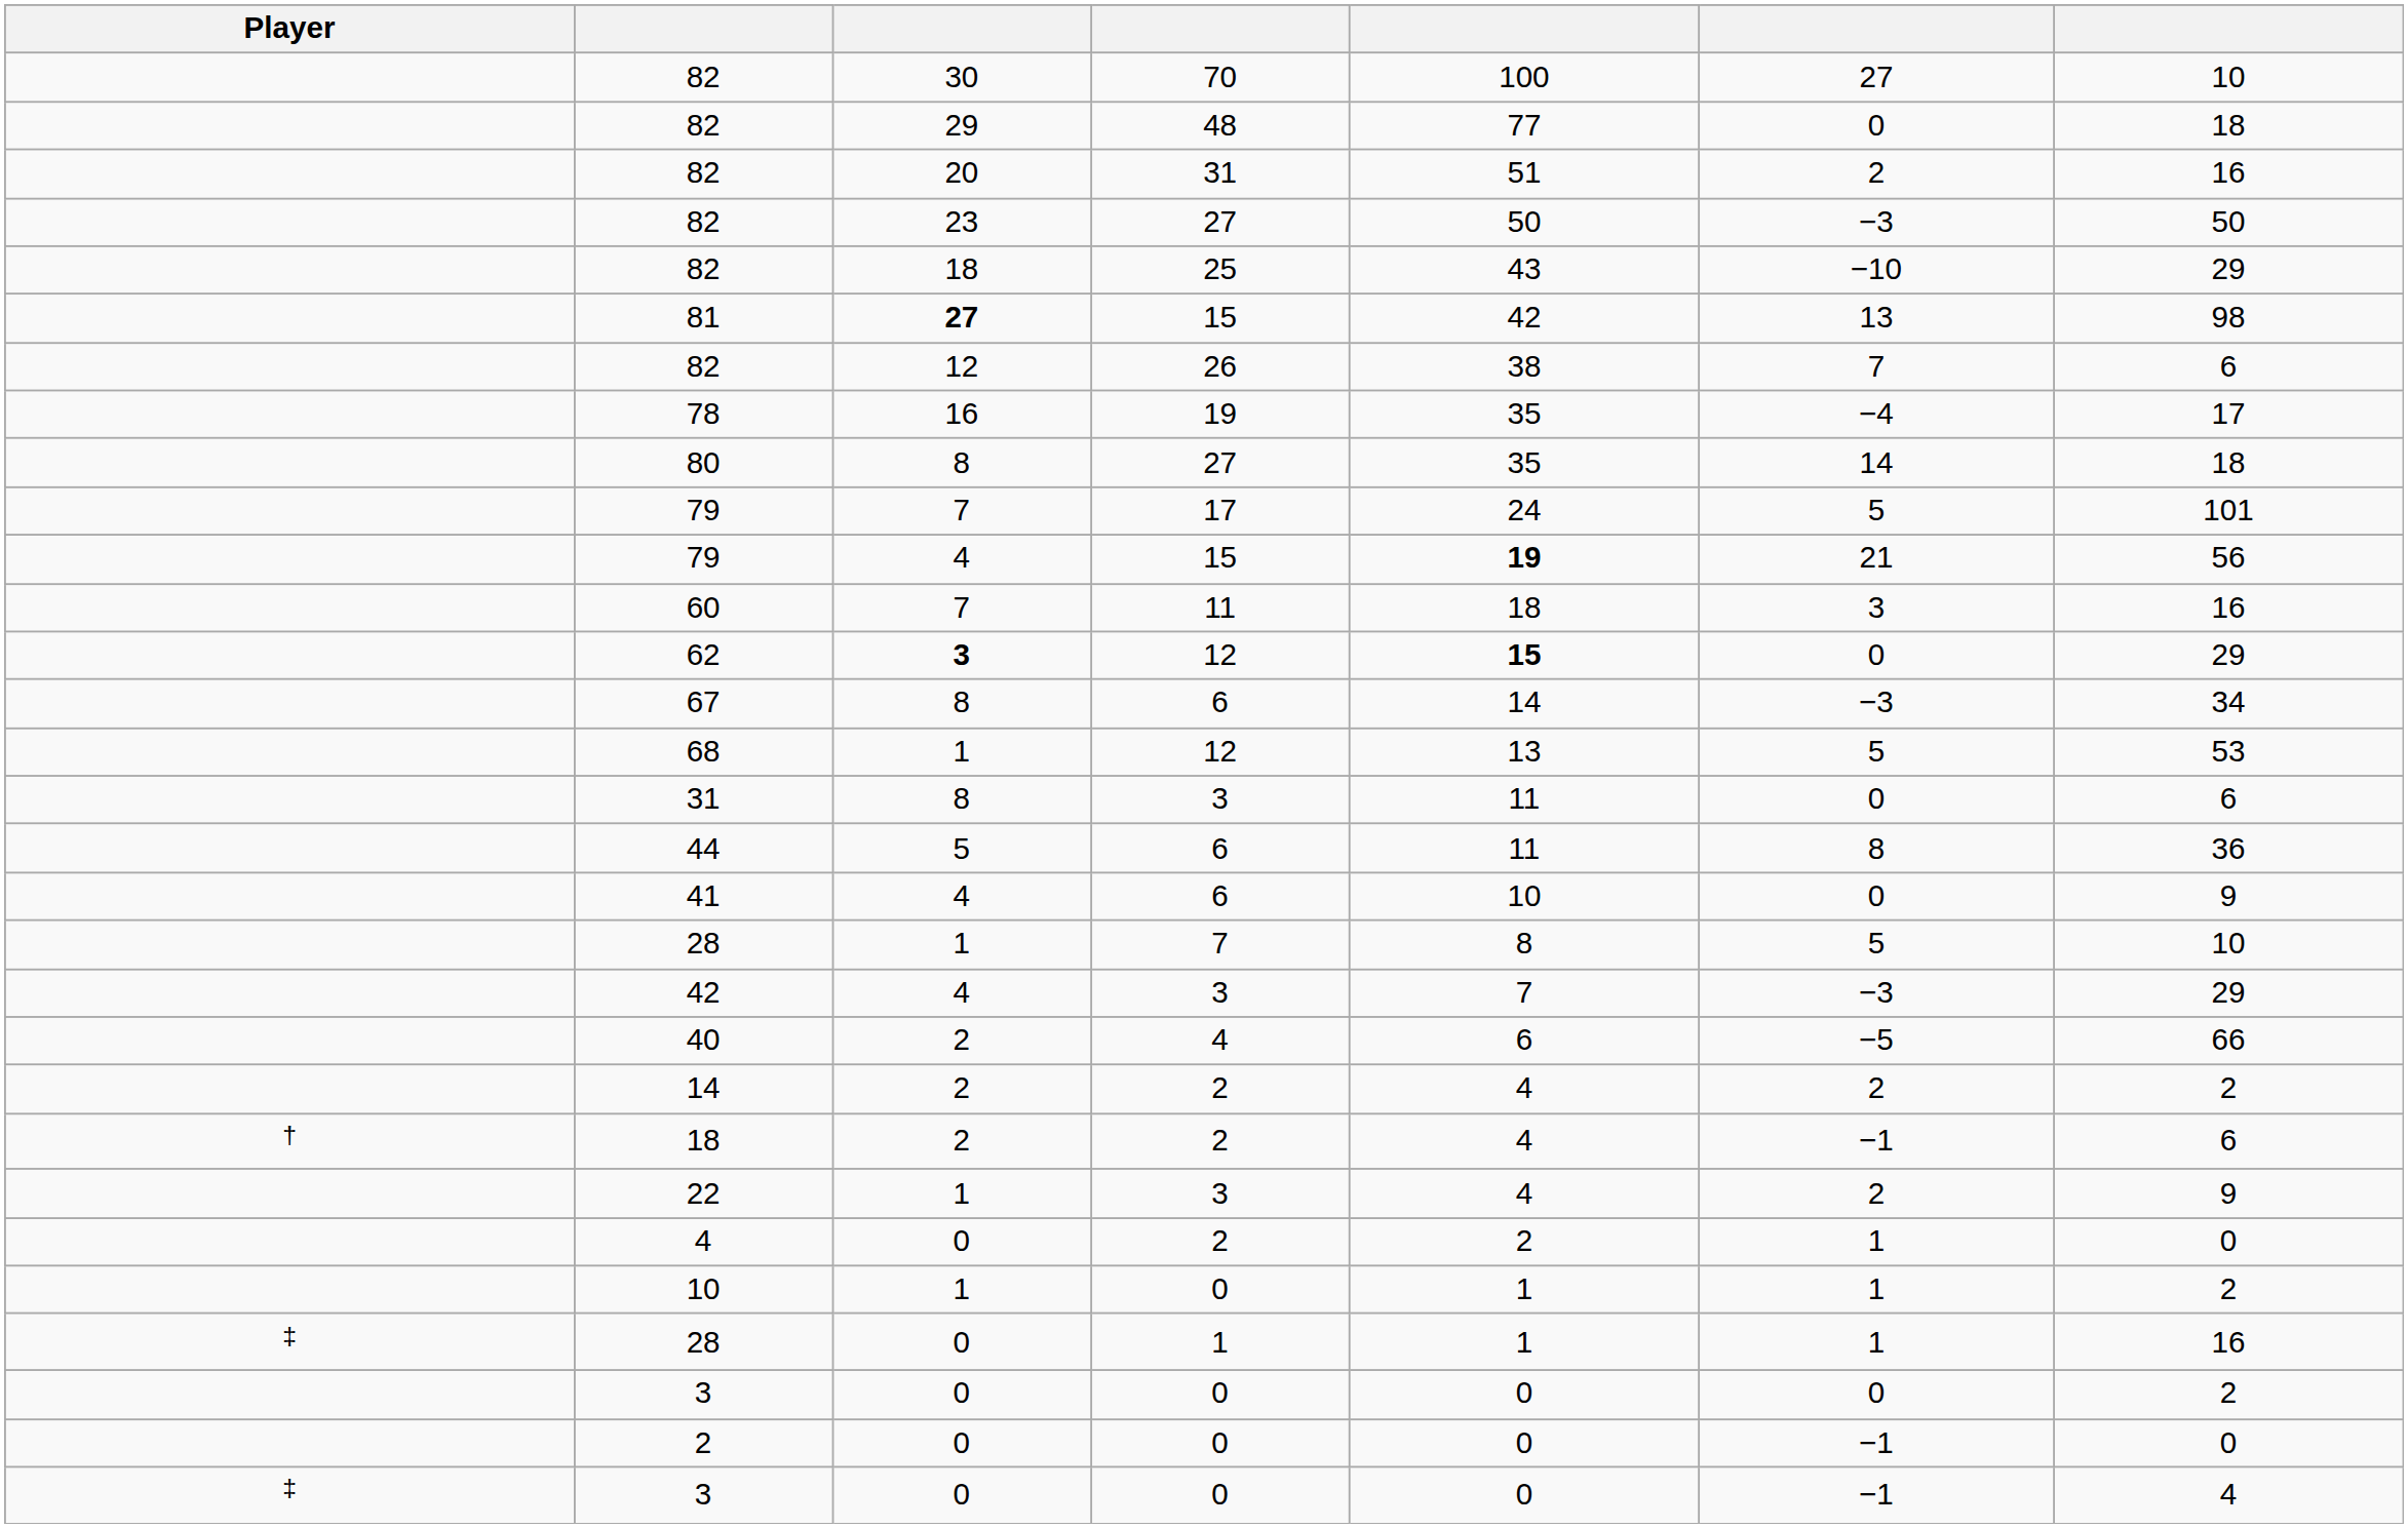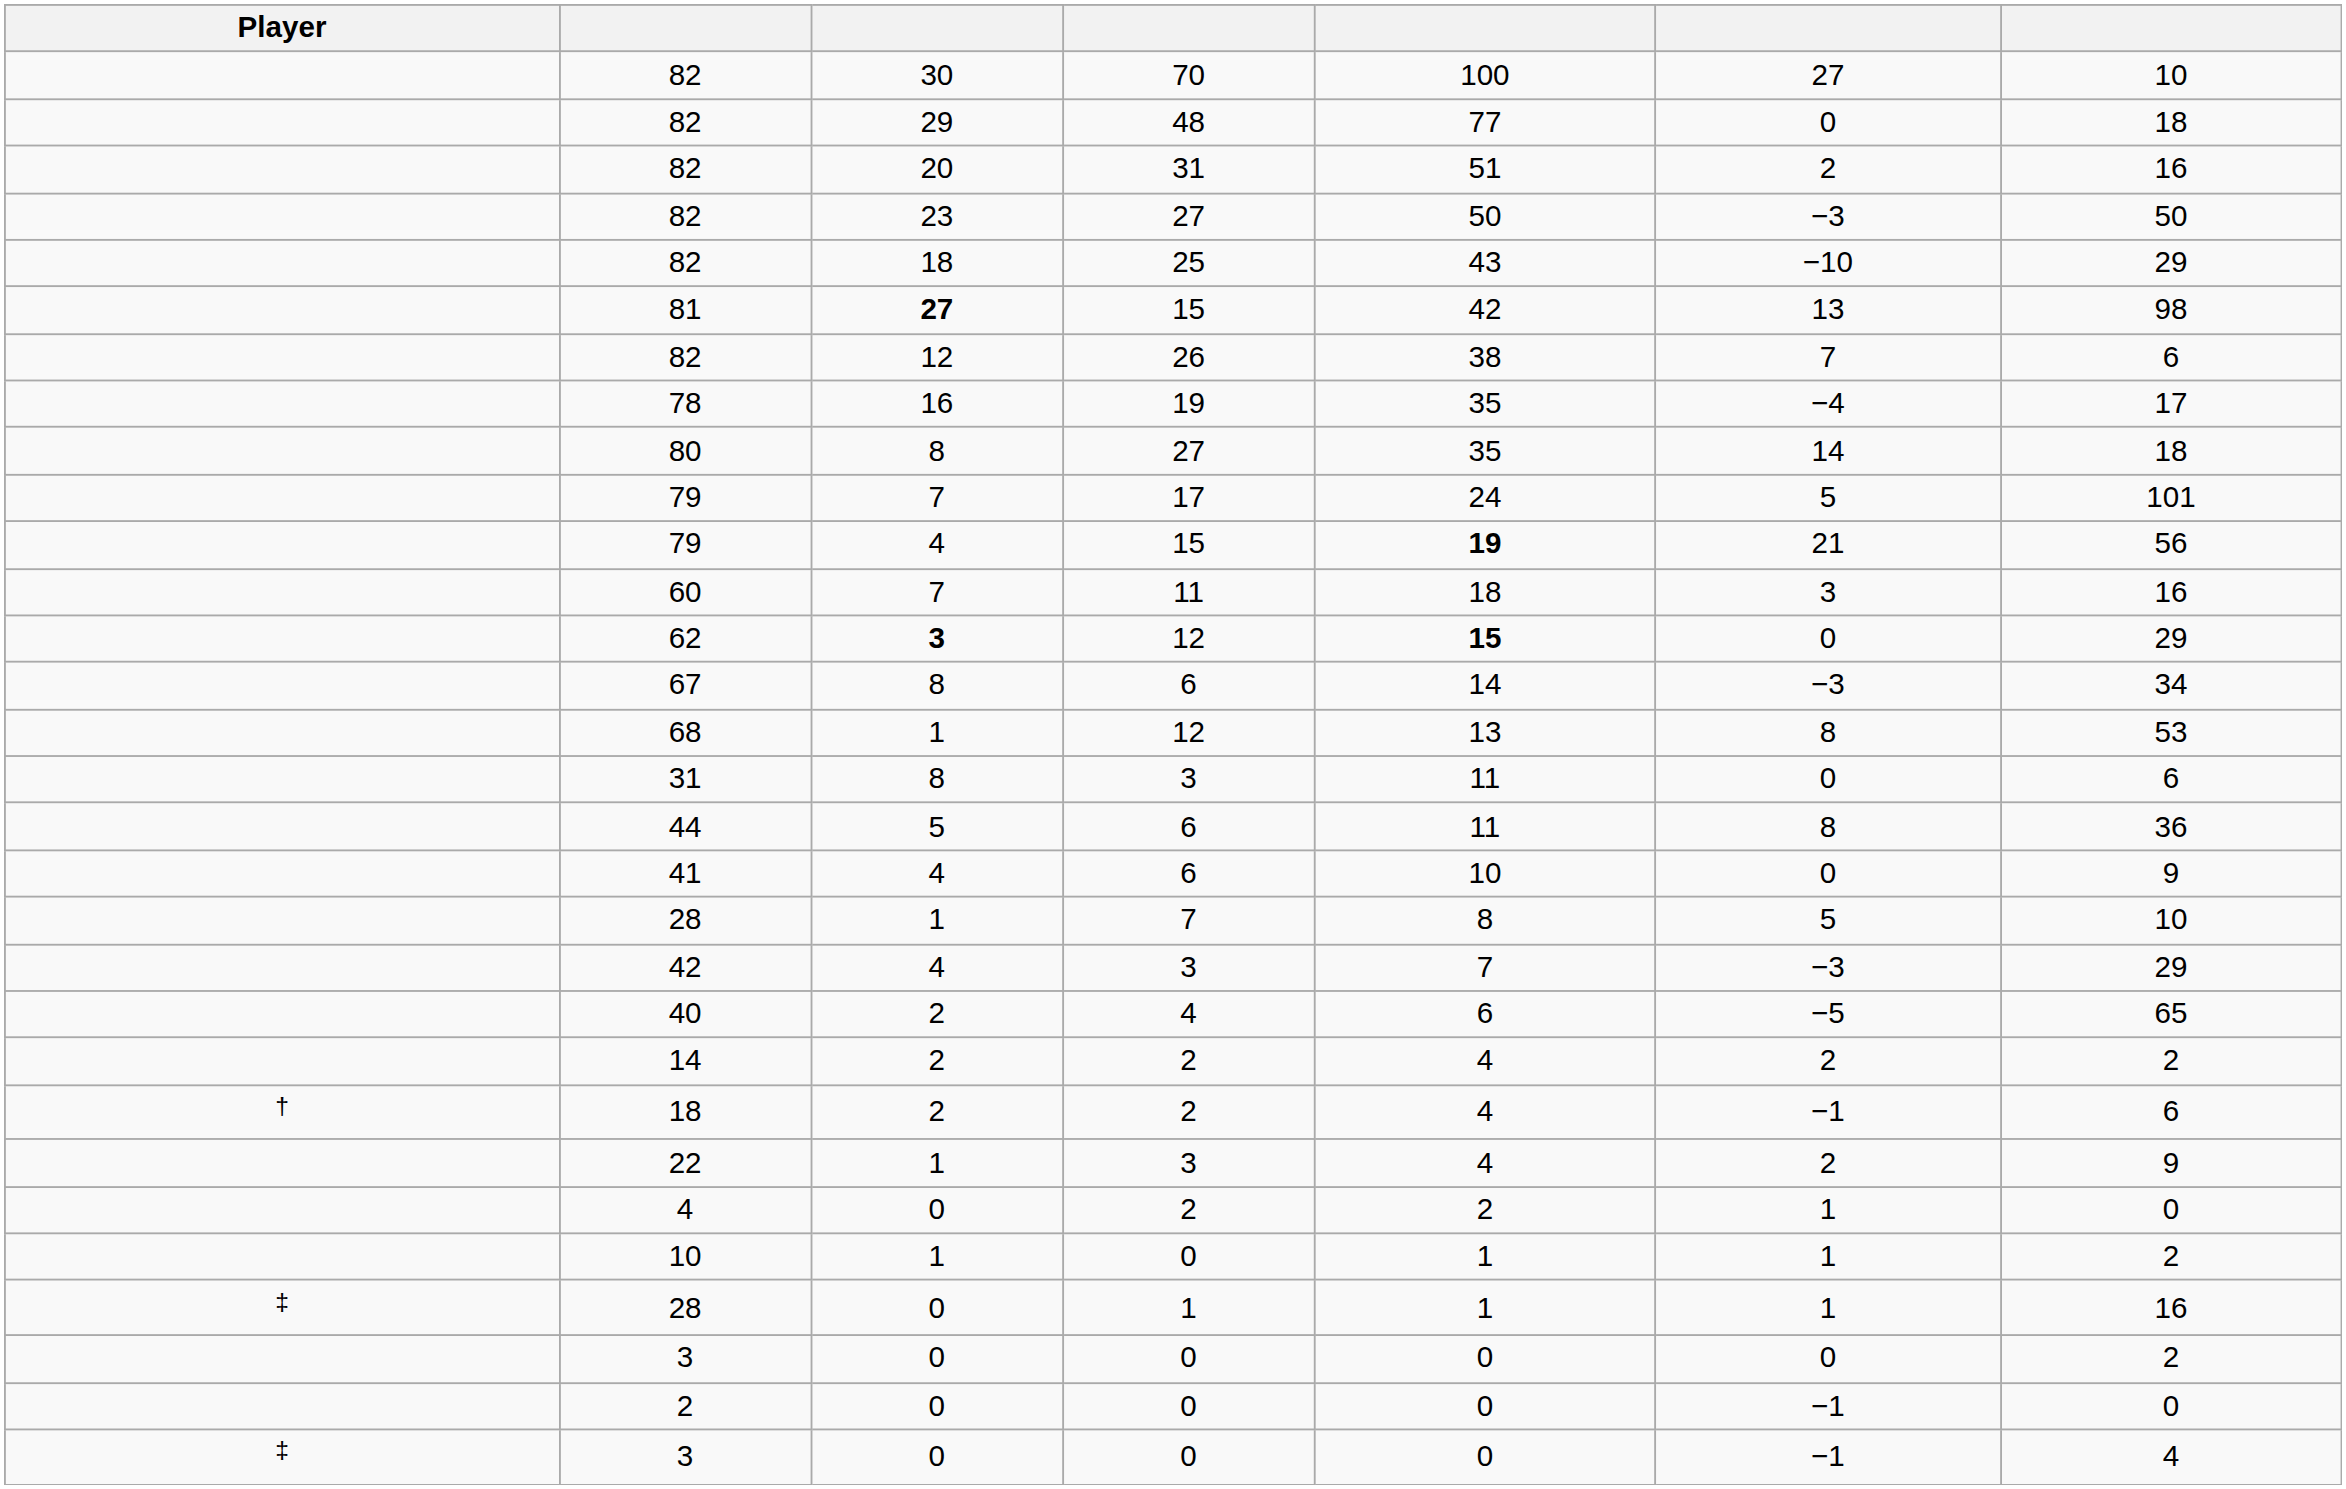68 | column 6: 5 -> 8
40 | column 7: 66 -> 65
